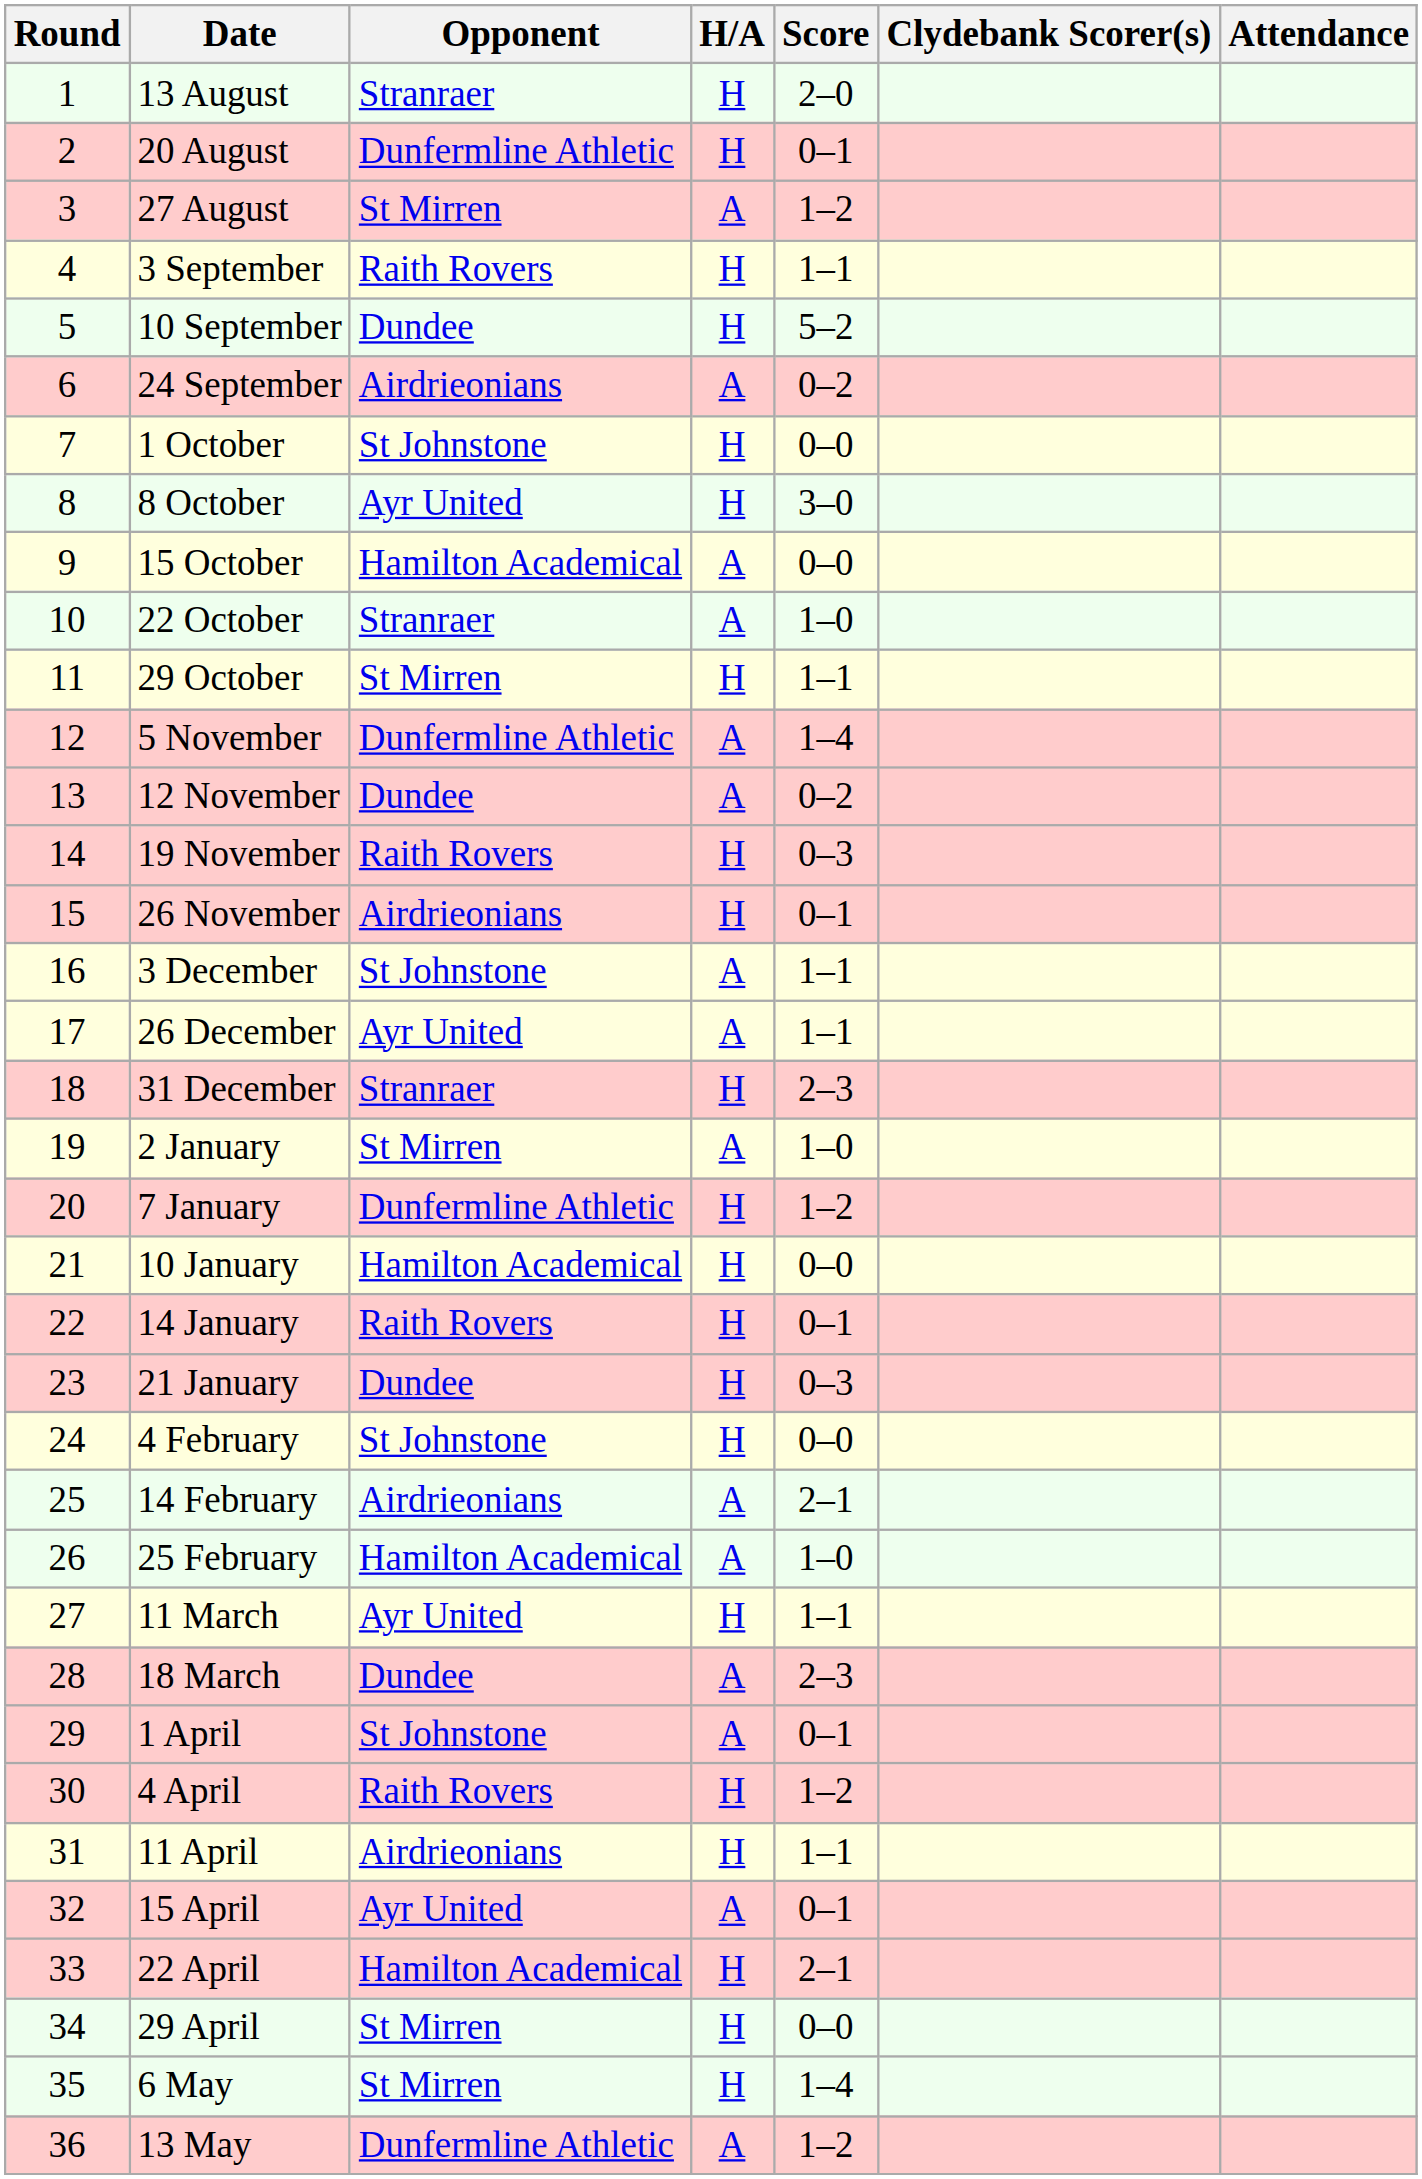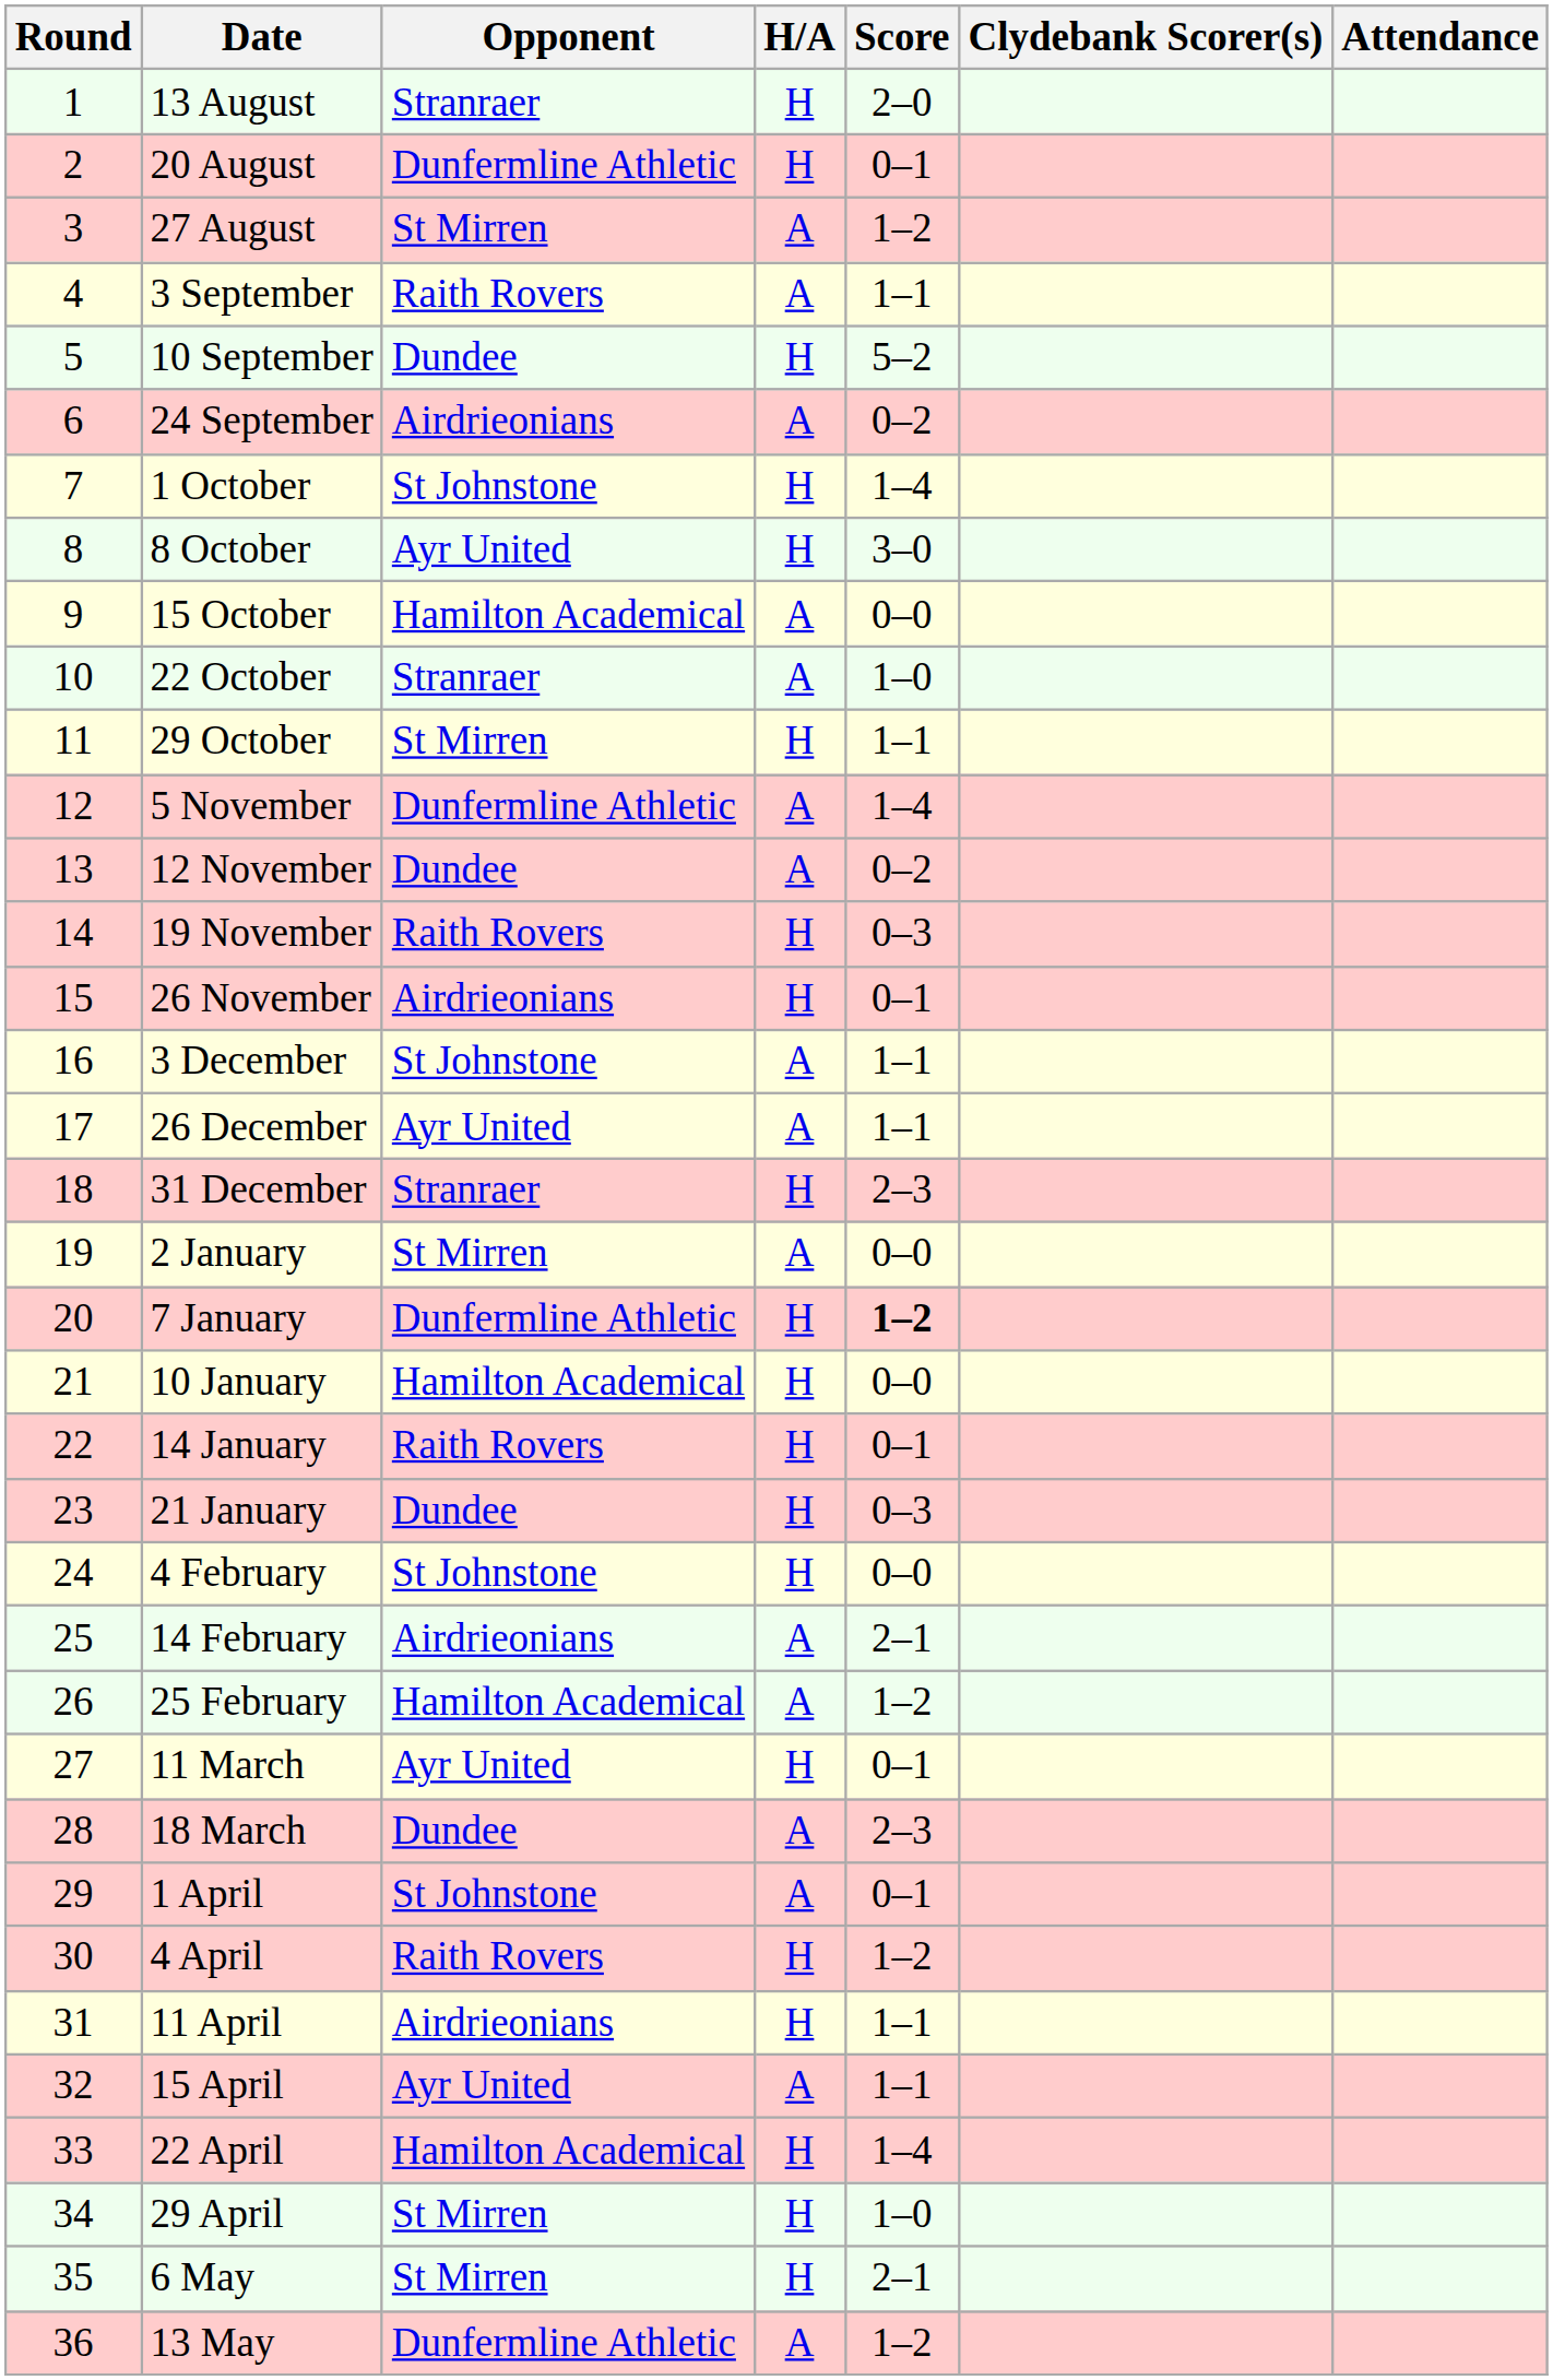3 September | H/A: H -> A
1 October | Score: 0–0 -> 1–4
2 January | Score: 1–0 -> 0–0
7 January | Score: normal -> bold
25 February | Score: 1–0 -> 1–2
11 March | Score: 1–1 -> 0–1
15 April | Score: 0–1 -> 1–1
22 April | Score: 2–1 -> 1–4
29 April | Score: 0–0 -> 1–0
6 May | Score: 1–4 -> 2–1
